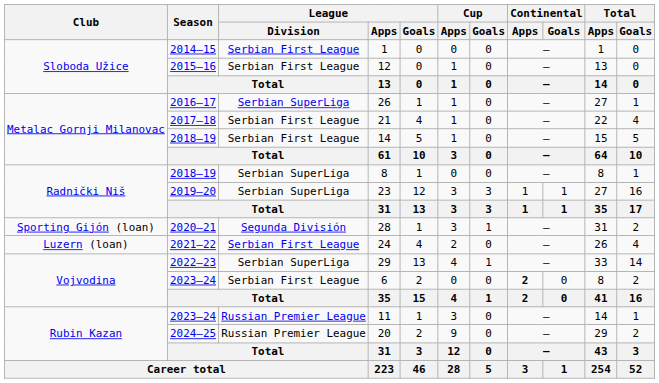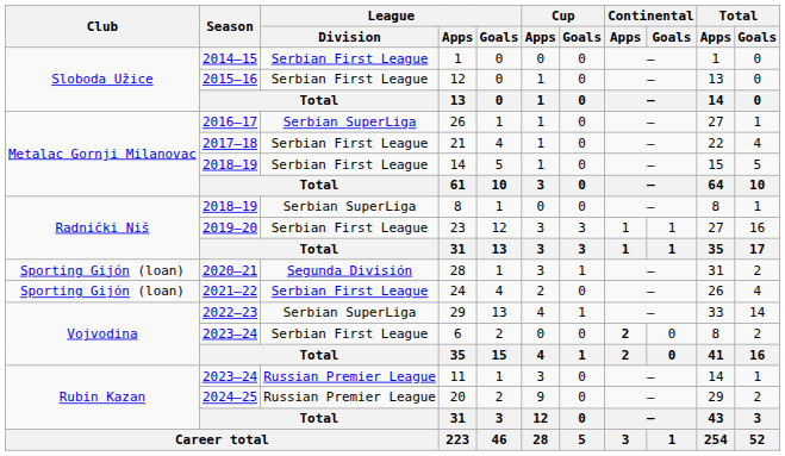23 | League / Division: Serbian SuperLiga -> Serbian First League
24 | Club: Luzern (loan) -> Sporting Gijón (loan)
